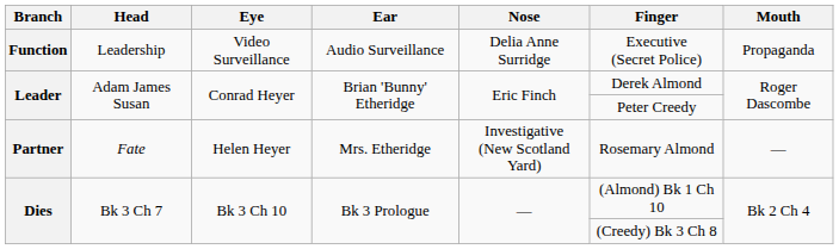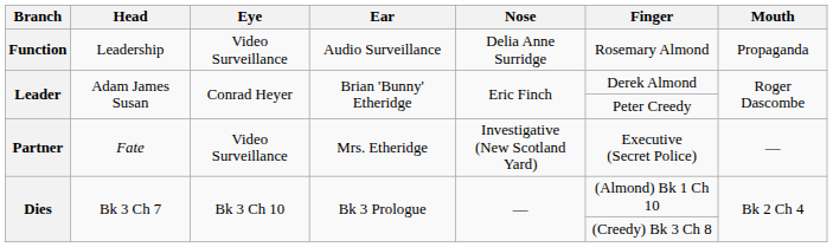Function | Finger: Executive (Secret Police) -> Rosemary Almond
Partner | Eye: Helen Heyer -> Video Surveillance
Partner | Finger: Rosemary Almond -> Executive (Secret Police)
